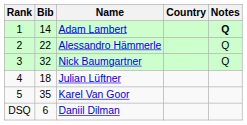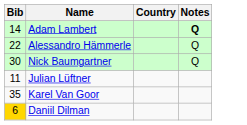- column: Rank | 1 | 2 | 3 | 4 | 5 | DSQ
Nick Baumgartner | Bib: 32 -> 30
Julian Lüftner | Bib: 18 -> 11
Daniil Dilman | Bib: no background -> gold background
